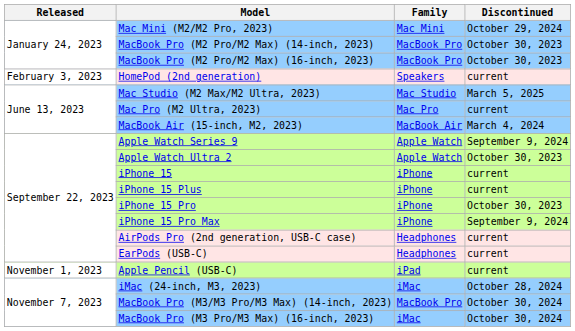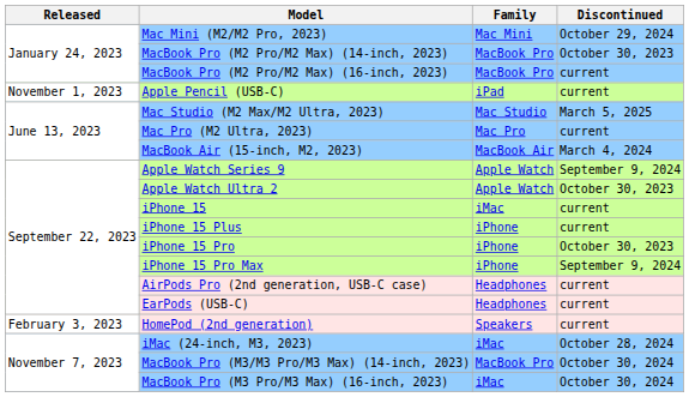MacBook Pro (M2 Pro/M2 Max) (16-inch, 2023) | Discontinued: October 30, 2023 -> current
rows swapped: HomePod (2nd generation) <-> Apple Pencil (USB-C)
iPhone 15 | Family: iPhone -> iMac
